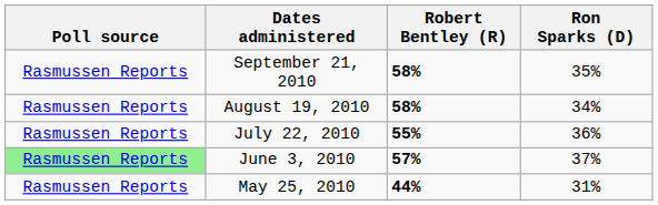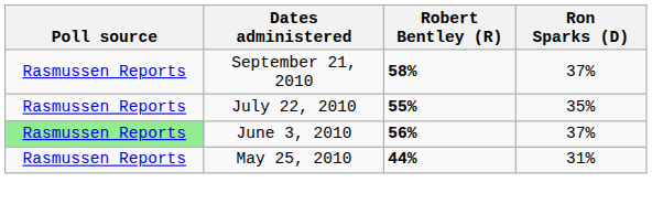September 21, 2010 | Ron Sparks (D): 35% -> 37%
- row: Rasmussen Reports | August 19, 2010 | 58% | 34%
July 22, 2010 | Ron Sparks (D): 36% -> 35%
June 3, 2010 | Robert Bentley (R): 57% -> 56%
